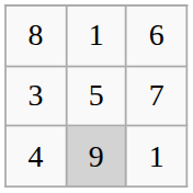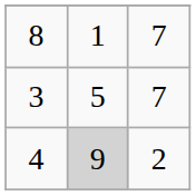8 | column 3: 6 -> 7
4 | column 3: 1 -> 2
